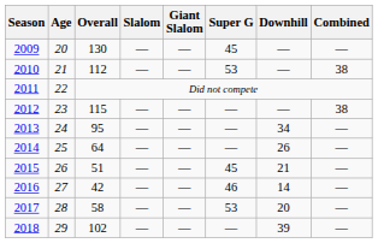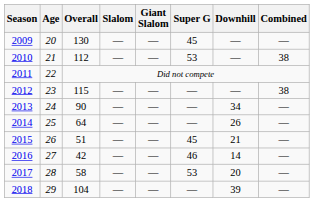2013 | Overall: 95 -> 90
2018 | Overall: 102 -> 104
